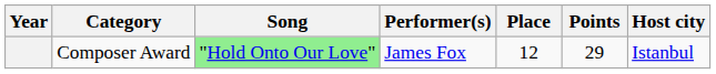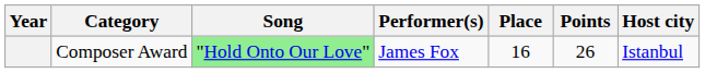Composer Award | Place: 12 -> 16
Composer Award | Points: 29 -> 26
